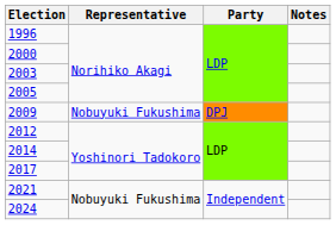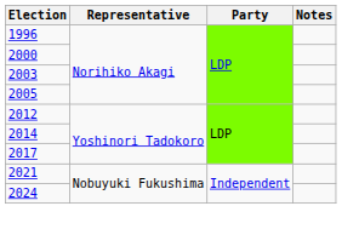- row: 2009 | Nobuyuki Fukushima | DPJ
